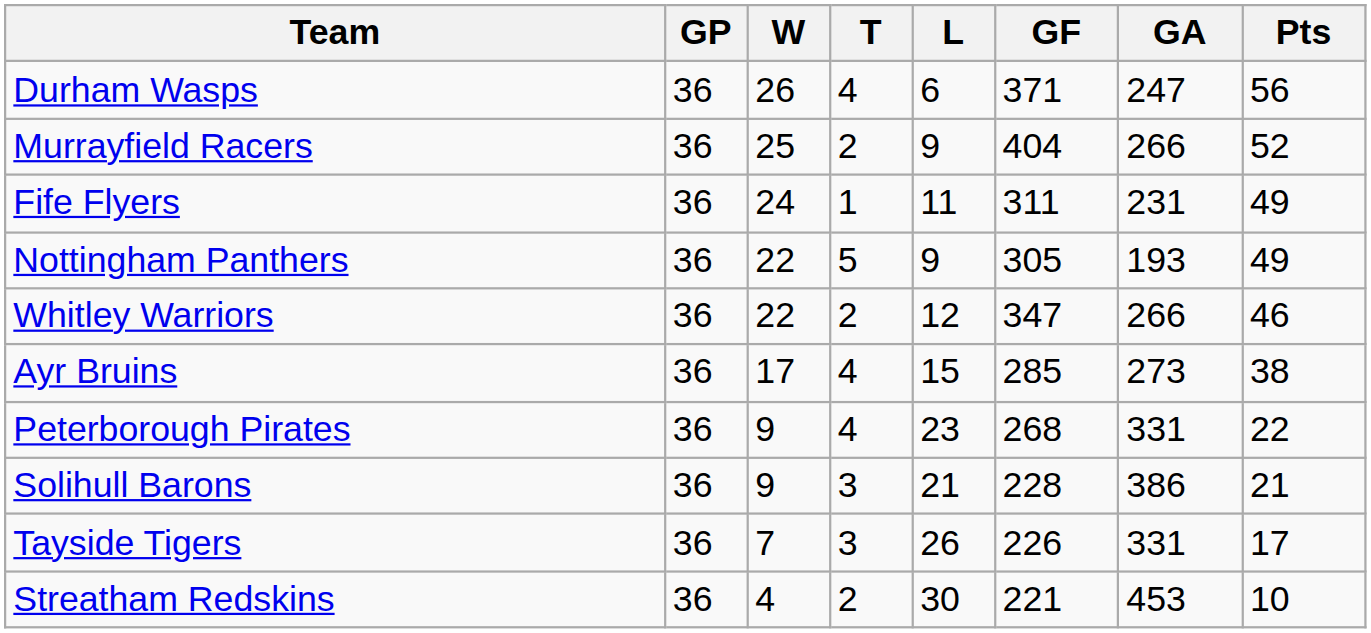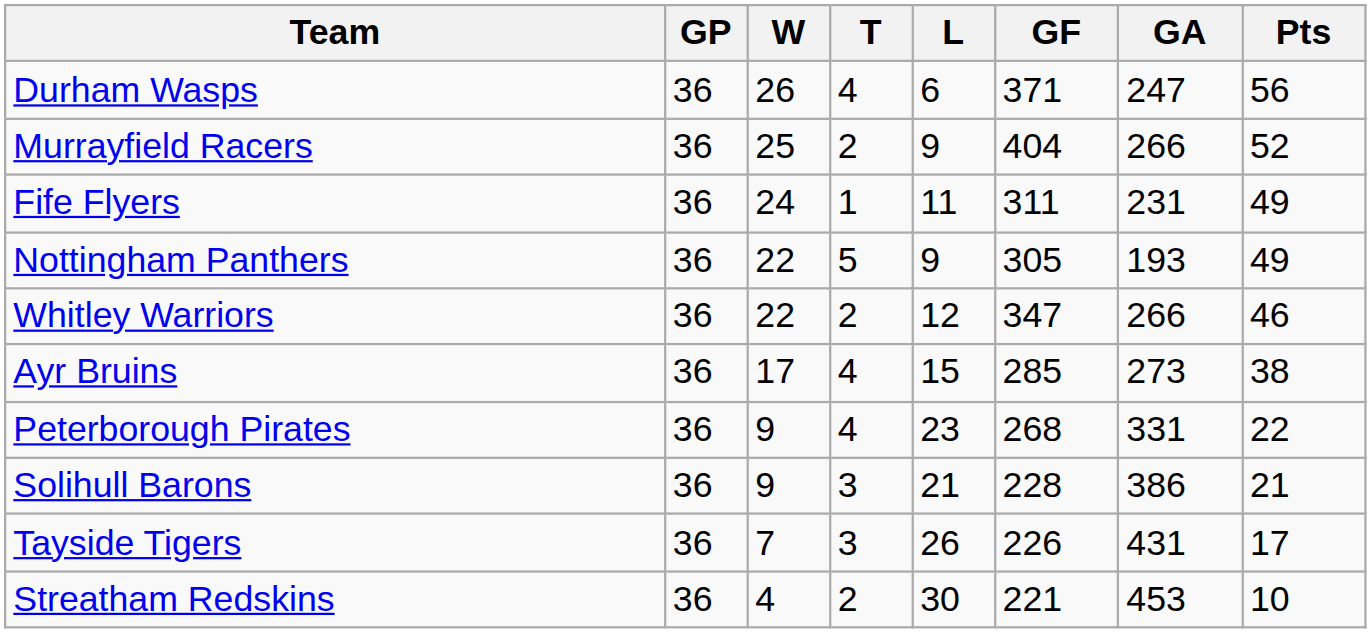Tayside Tigers | GA: 331 -> 431
